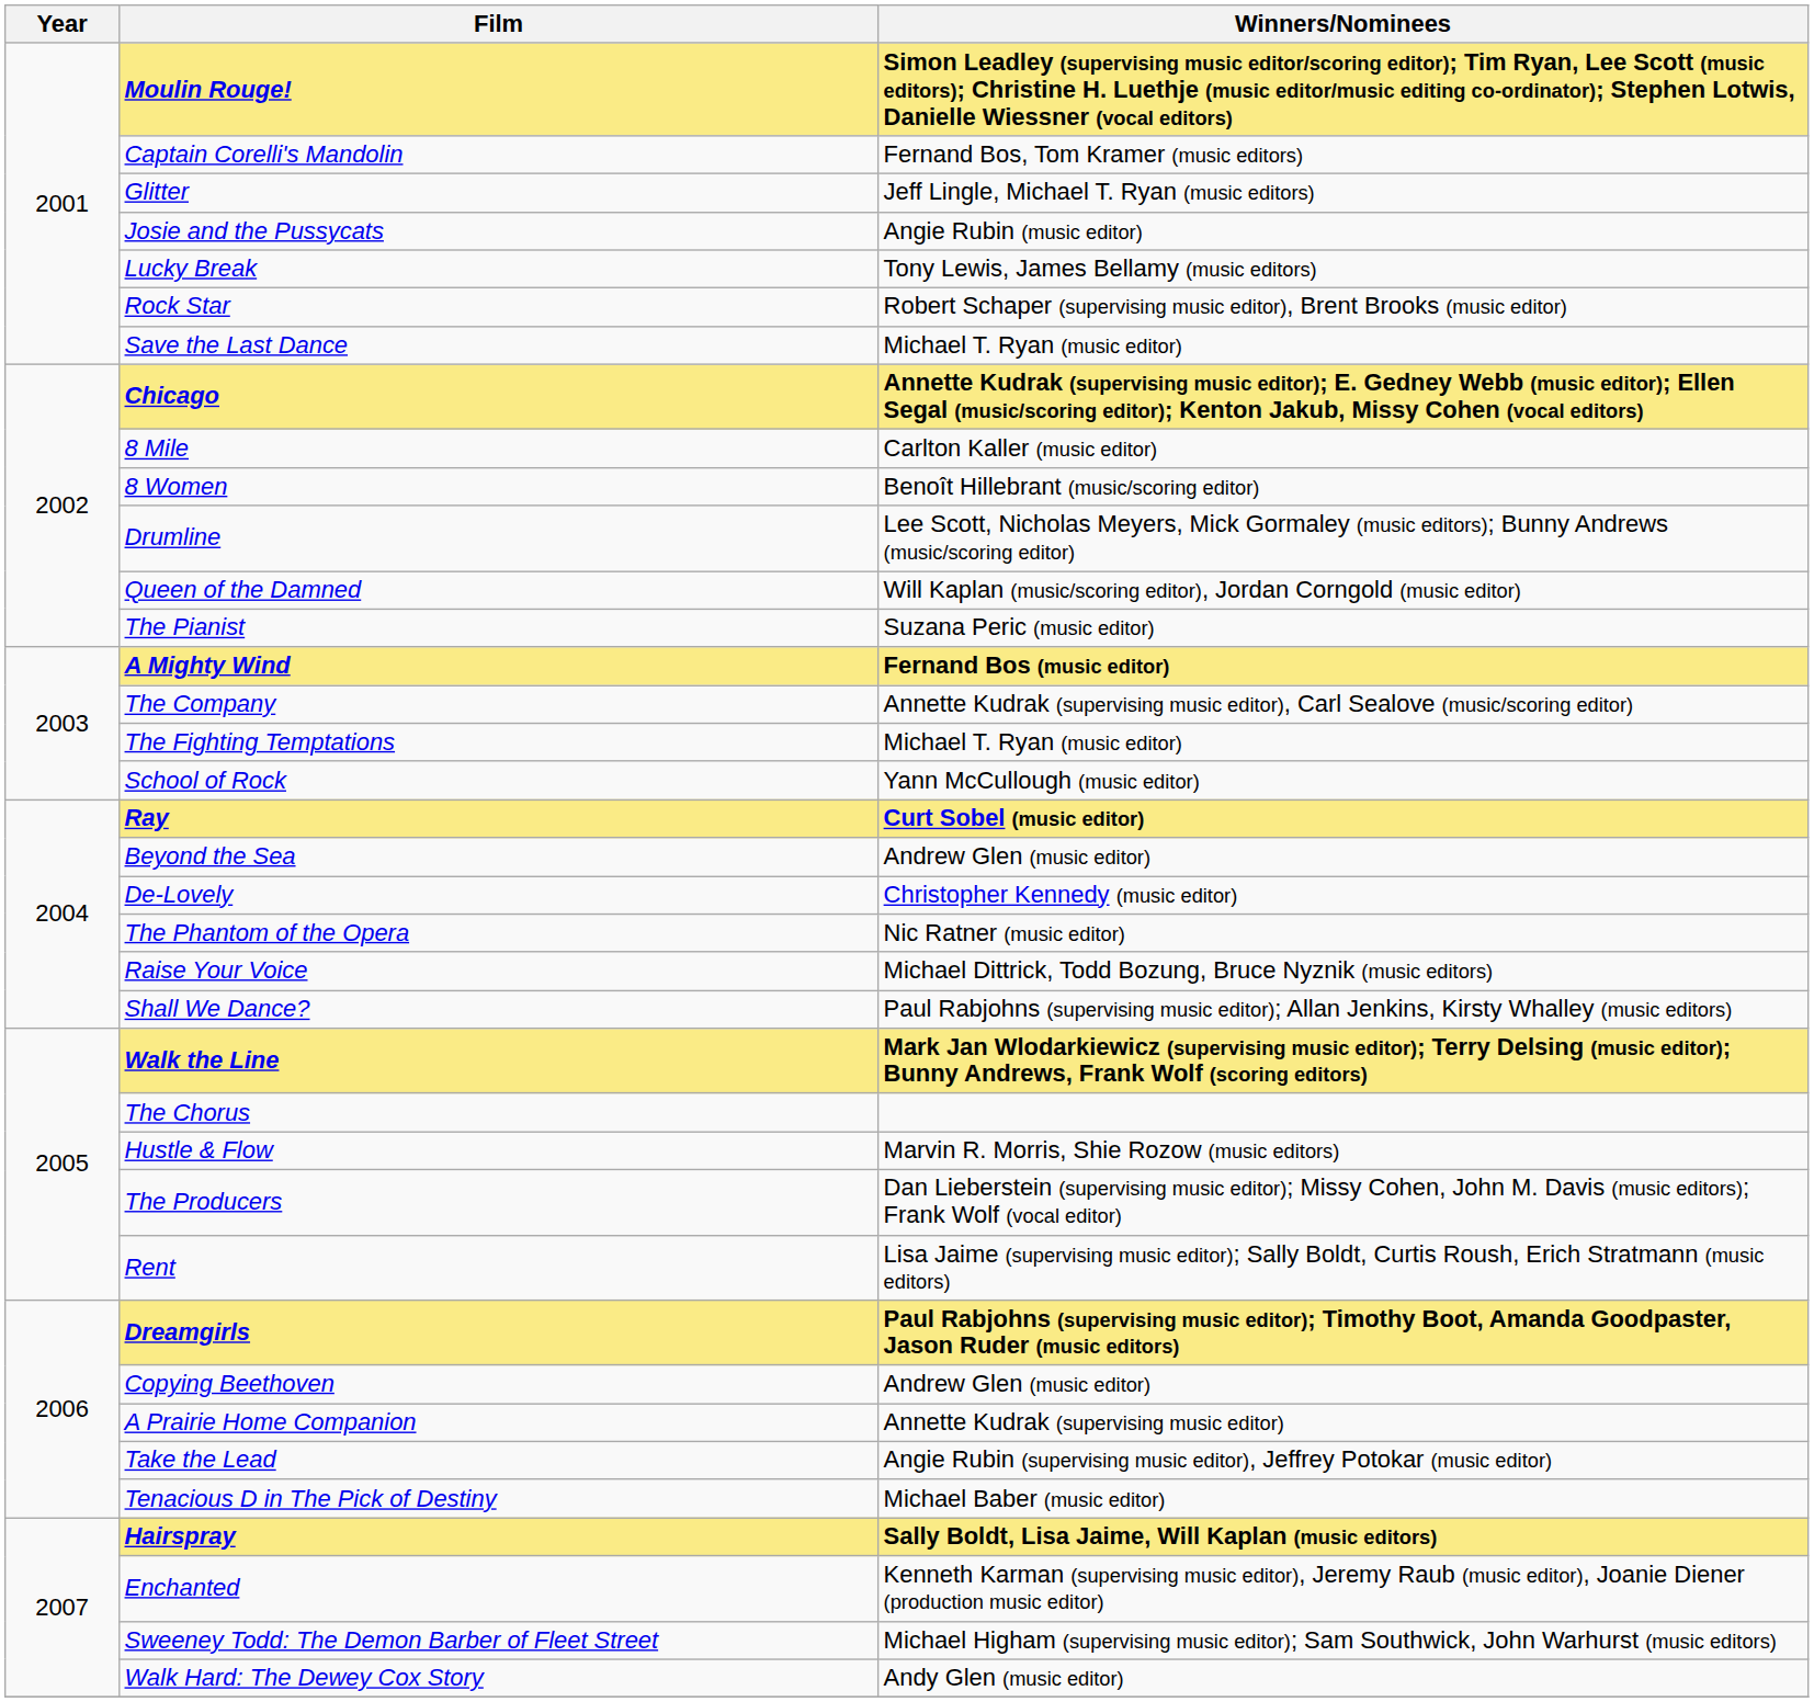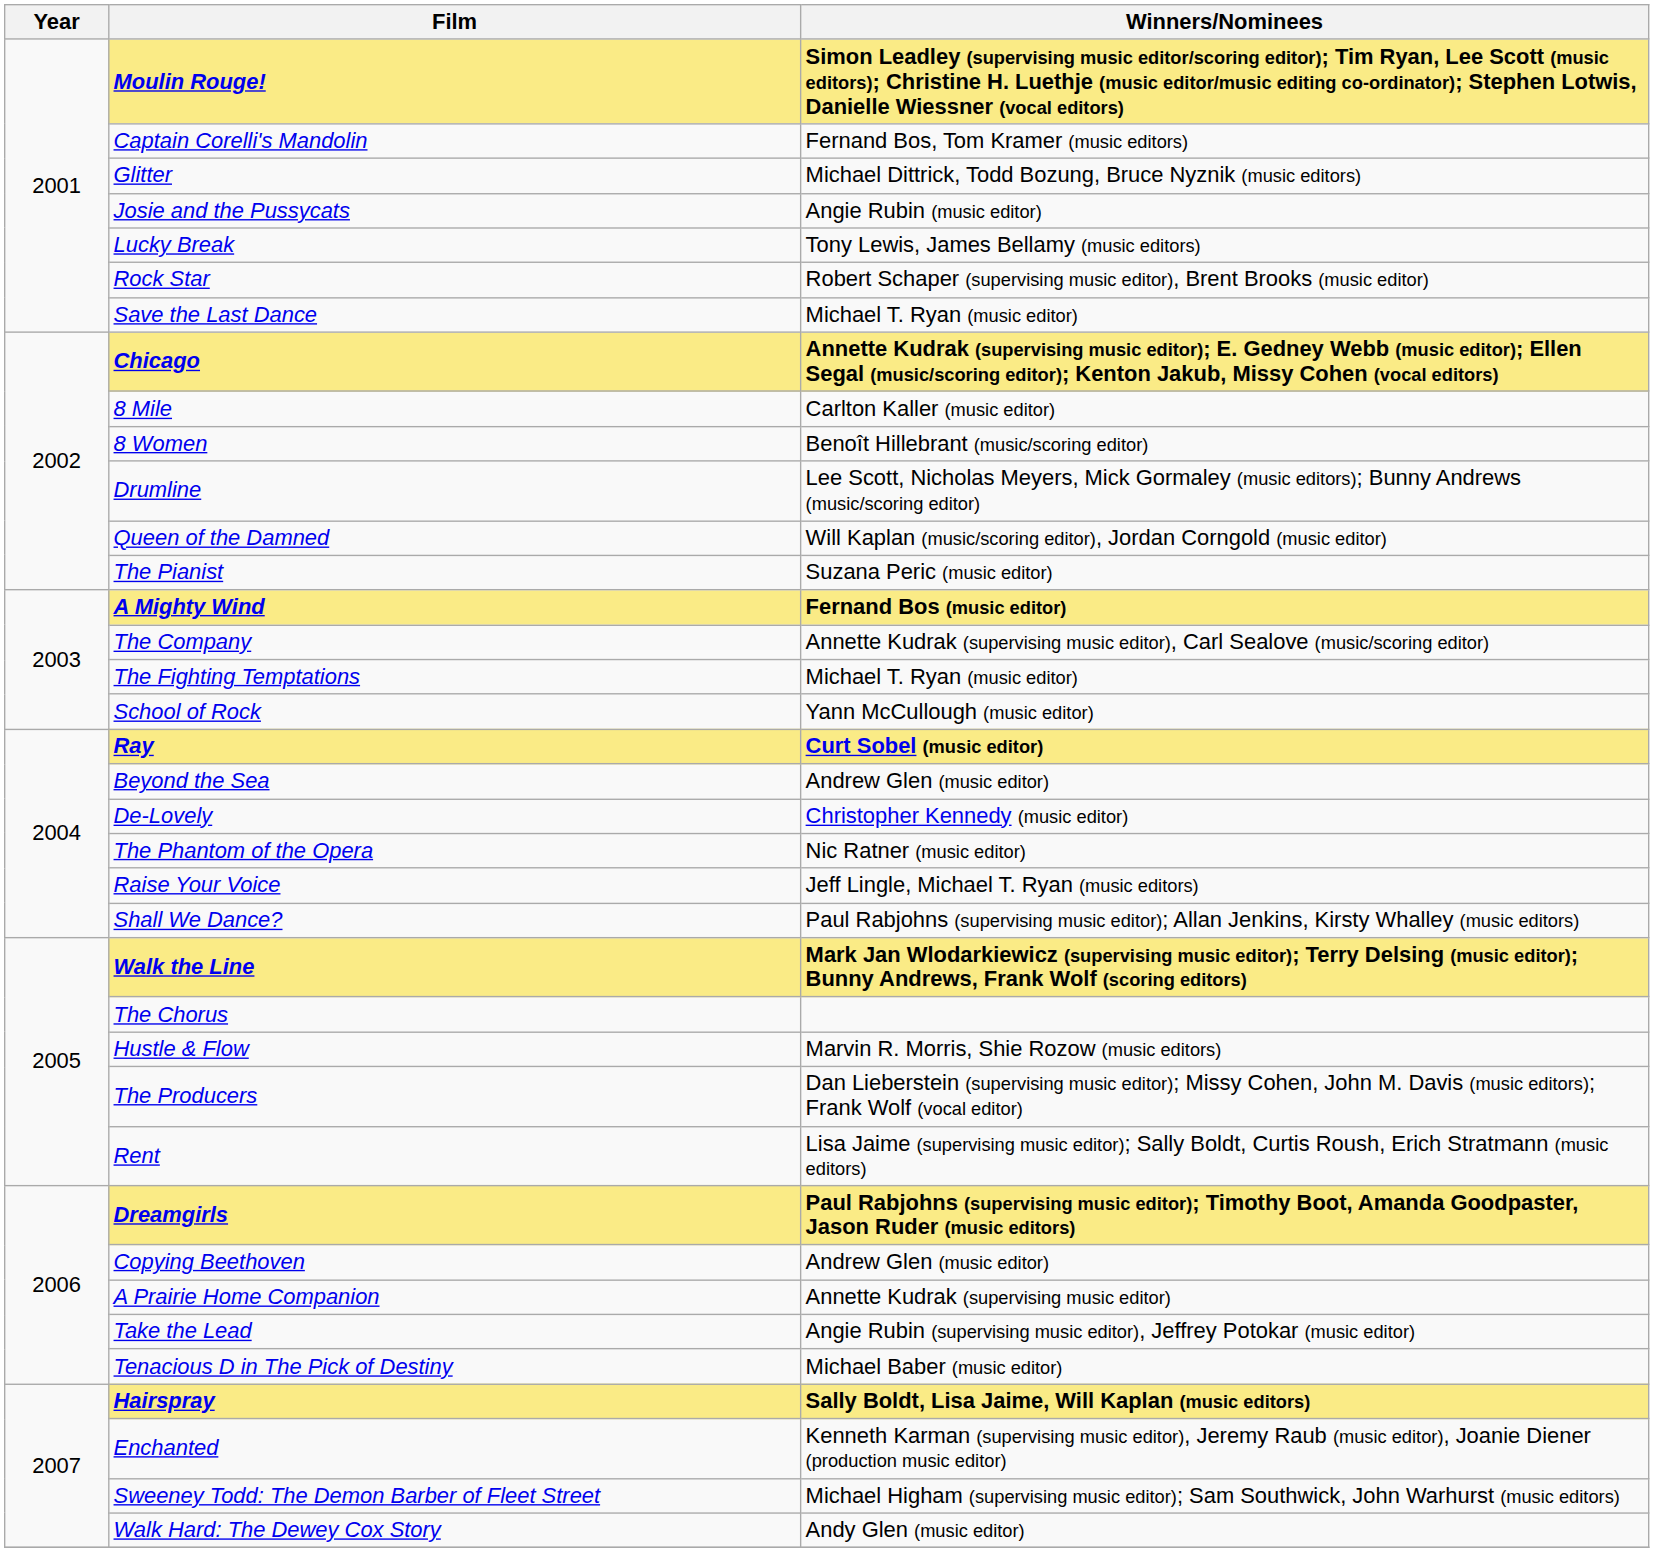Glitter | Winners/Nominees: Jeff Lingle, Michael T. Ryan (music editors) -> Michael Dittrick, Todd Bozung, Bruce Nyznik (music editors)
Raise Your Voice | Winners/Nominees: Michael Dittrick, Todd Bozung, Bruce Nyznik (music editors) -> Jeff Lingle, Michael T. Ryan (music editors)
